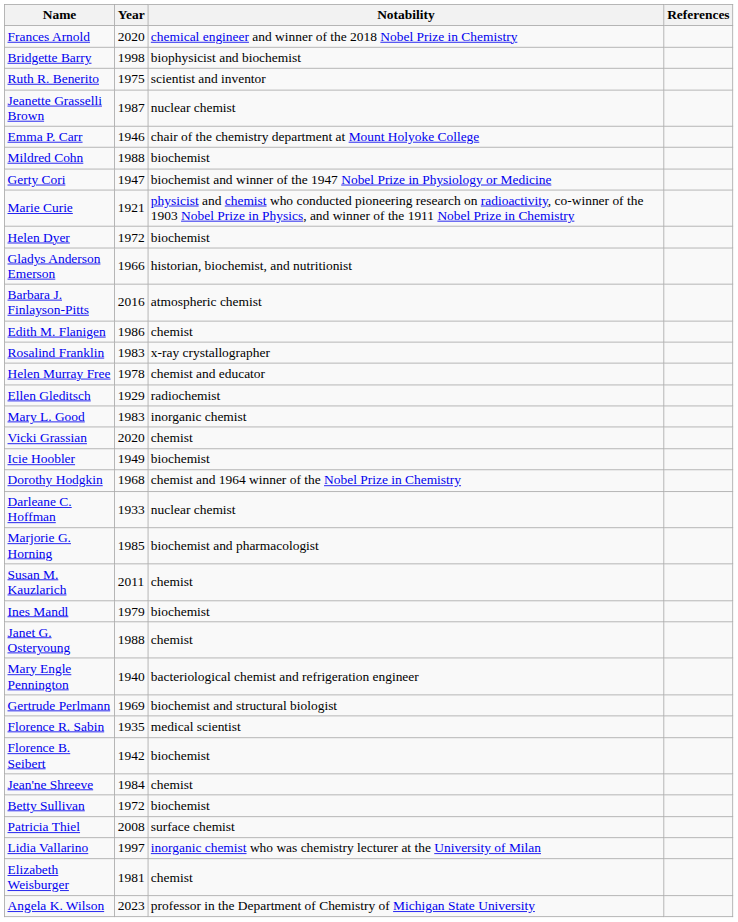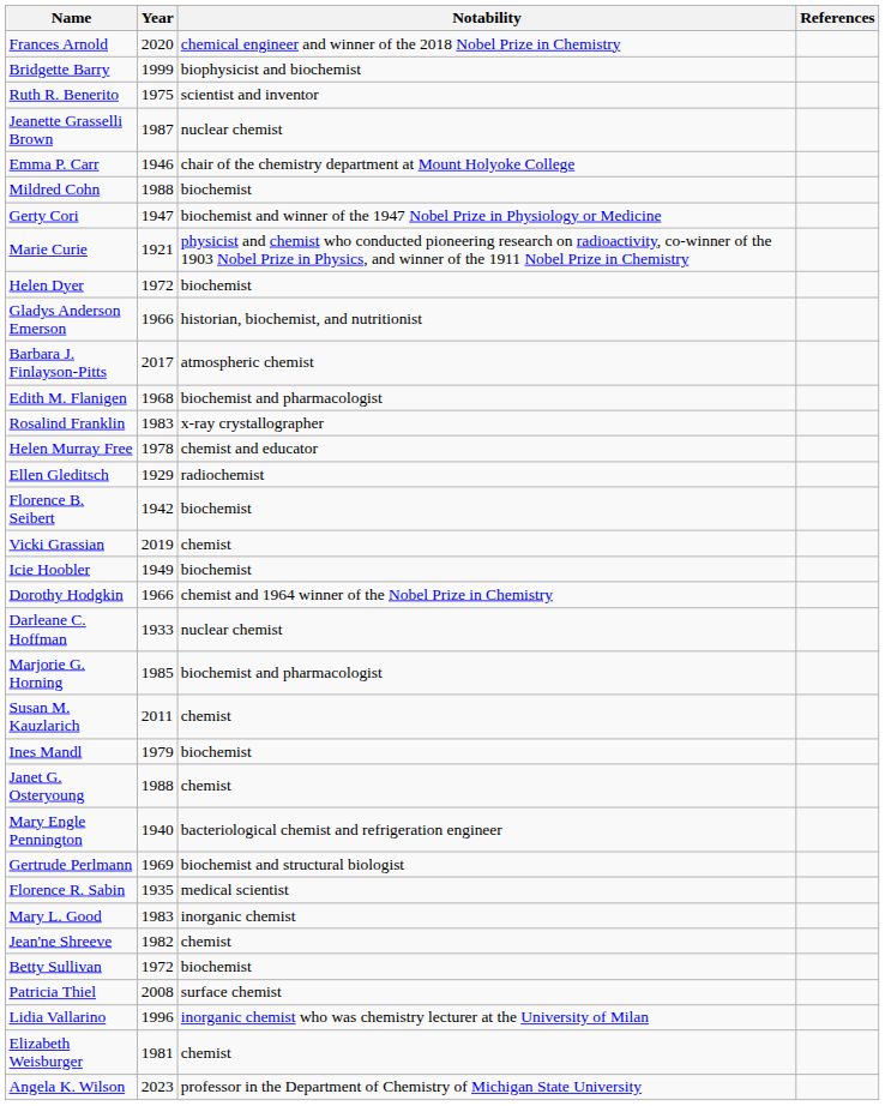Bridgette Barry | Year: 1998 -> 1999
Barbara J. Finlayson-Pitts | Year: 2016 -> 2017
Edith M. Flanigen | Year: 1986 -> 1968
Edith M. Flanigen | Notability: chemist -> biochemist and pharmacologist
rows swapped: Mary L. Good <-> Florence B. Seibert
Vicki Grassian | Year: 2020 -> 2019
Dorothy Hodgkin | Year: 1968 -> 1966
Jean'ne Shreeve | Year: 1984 -> 1982
Lidia Vallarino | Year: 1997 -> 1996
